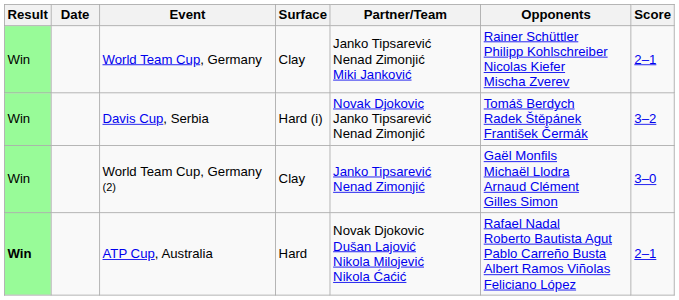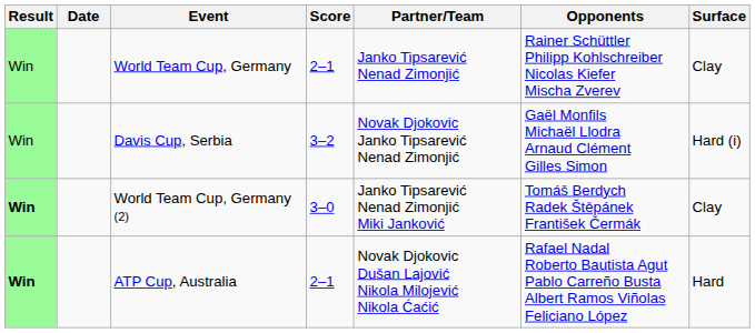columns swapped: Surface <-> Score
World Team Cup, Germany | Partner/Team: Janko Tipsarević Nenad Zimonjić Miki Janković -> Janko Tipsarević Nenad Zimonjić
Davis Cup, Serbia | Opponents: Tomáš Berdych Radek Štěpánek František Čermák -> Gaël Monfils Michaël Llodra Arnaud Clément Gilles Simon
World Team Cup, Germany (2) | Result: normal -> bold
World Team Cup, Germany (2) | Partner/Team: Janko Tipsarević Nenad Zimonjić -> Janko Tipsarević Nenad Zimonjić Miki Janković
World Team Cup, Germany (2) | Opponents: Gaël Monfils Michaël Llodra Arnaud Clément Gilles Simon -> Tomáš Berdych Radek Štěpánek František Čermák
